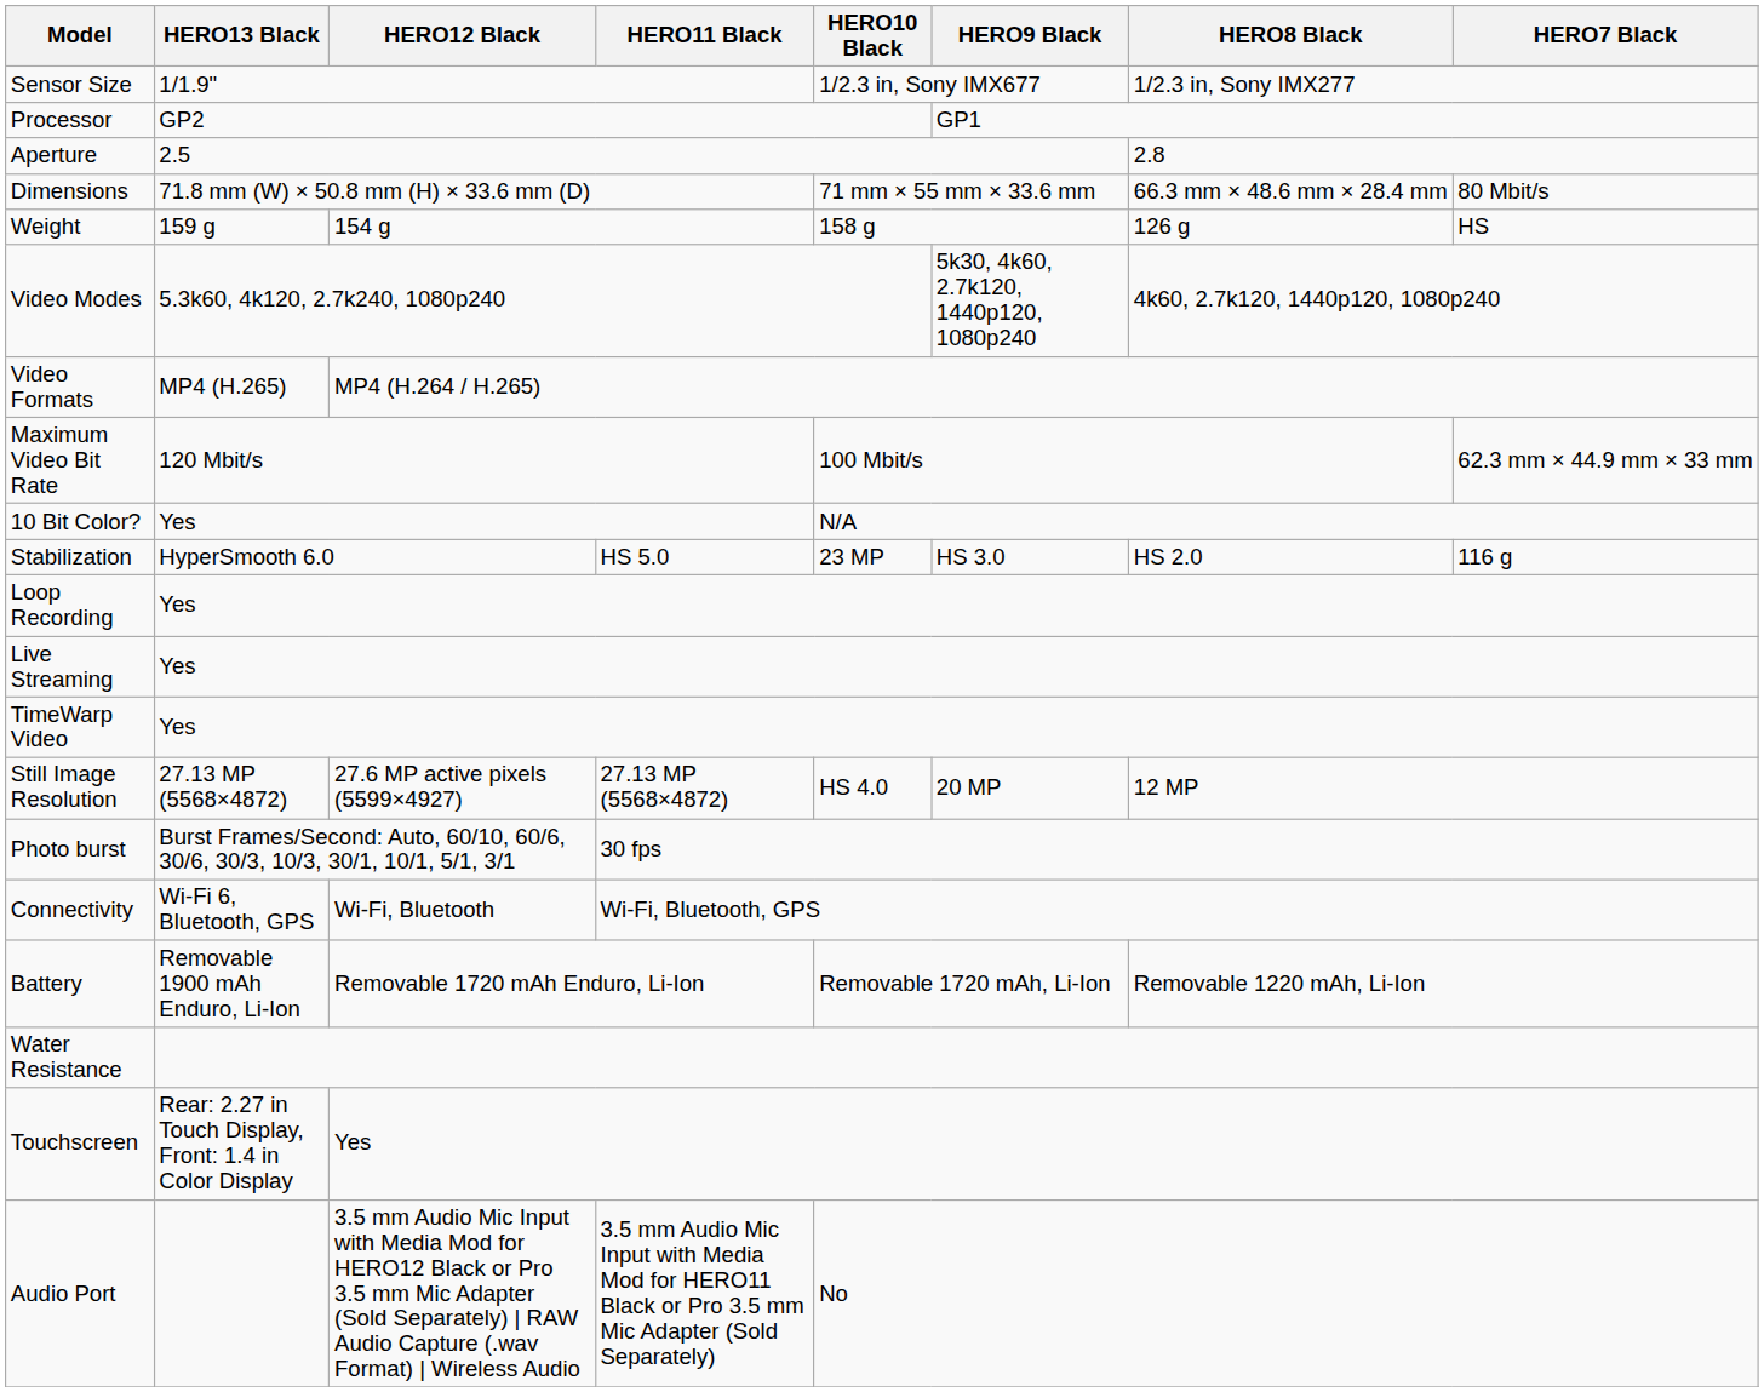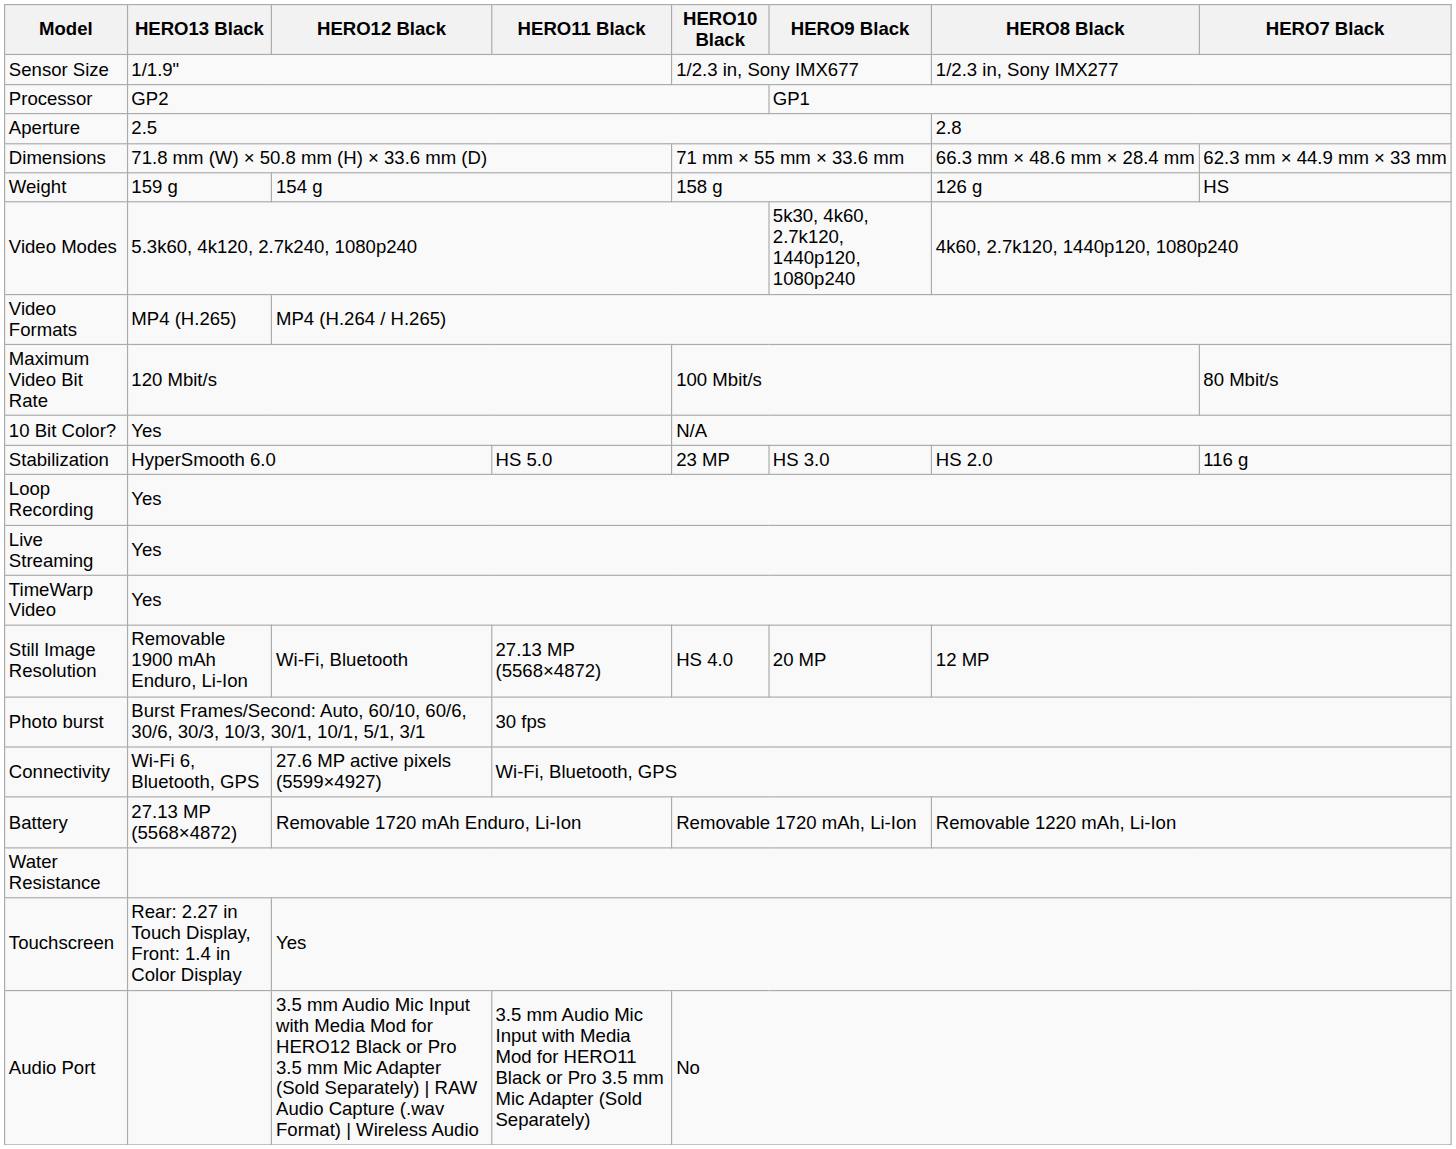Dimensions | HERO7 Black: 80 Mbit/s -> 62.3 mm × 44.9 mm × 33 mm
Maximum Video Bit Rate | HERO7 Black: 62.3 mm × 44.9 mm × 33 mm -> 80 Mbit/s
Still Image Resolution | HERO13 Black: 27.13 MP (5568×4872) -> Removable 1900 mAh Enduro, Li-Ion
Still Image Resolution | HERO12 Black: 27.6 MP active pixels (5599×4927) -> Wi-Fi, Bluetooth
Connectivity | HERO12 Black: Wi-Fi, Bluetooth -> 27.6 MP active pixels (5599×4927)
Battery | HERO13 Black: Removable 1900 mAh Enduro, Li-Ion -> 27.13 MP (5568×4872)
